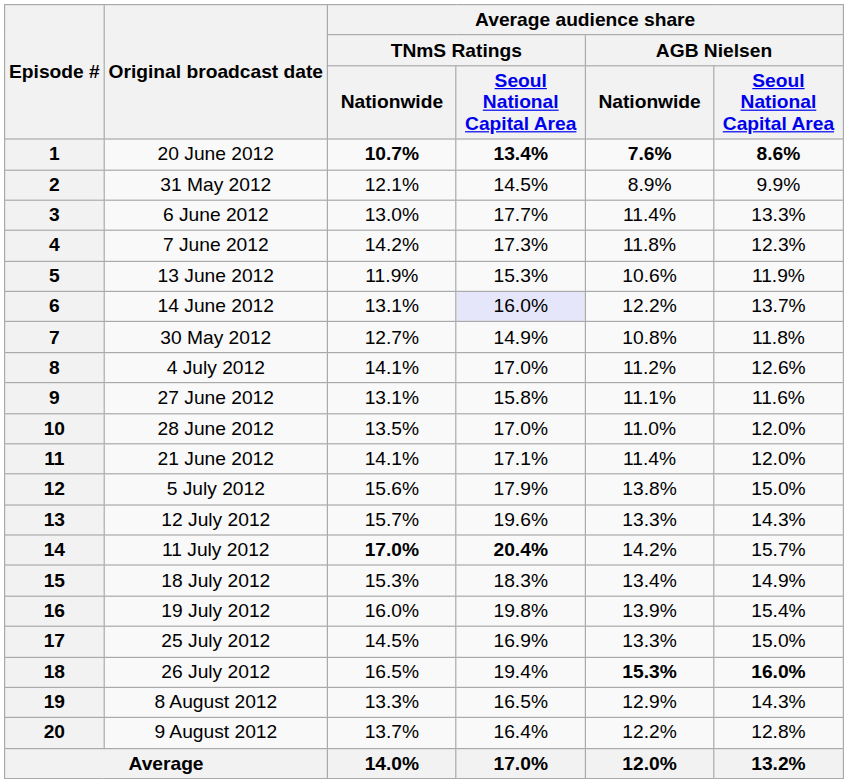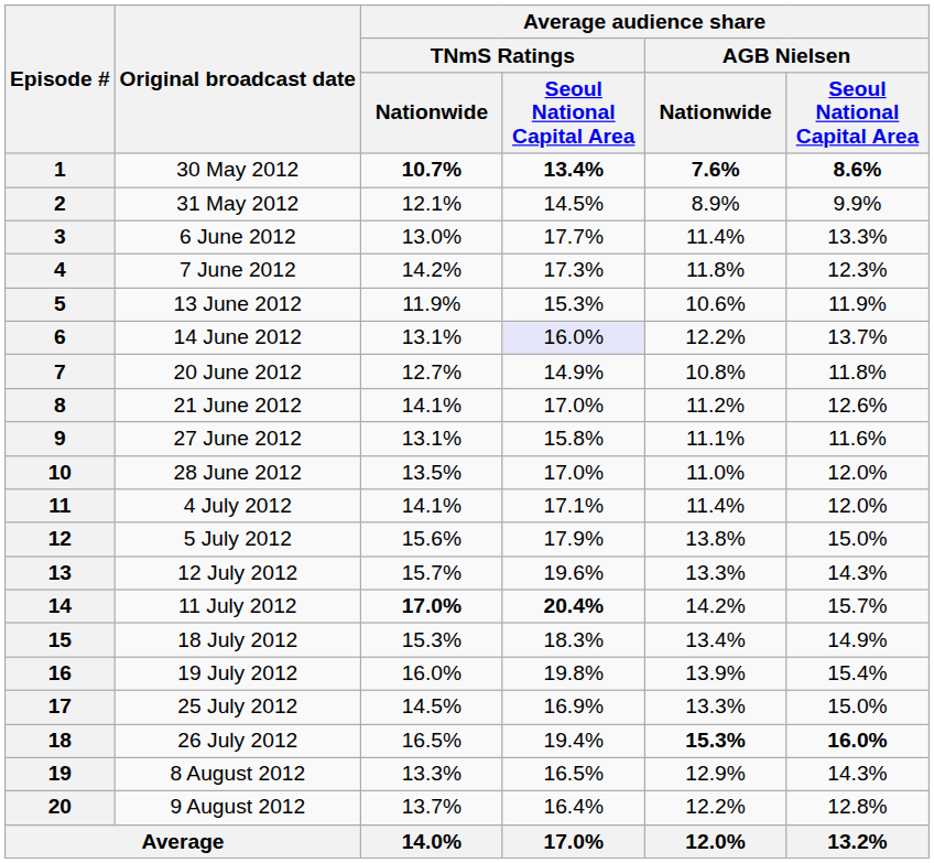1 | Original broadcast date: 20 June 2012 -> 30 May 2012
7 | Original broadcast date: 30 May 2012 -> 20 June 2012
8 | Original broadcast date: 4 July 2012 -> 21 June 2012
11 | Original broadcast date: 21 June 2012 -> 4 July 2012
